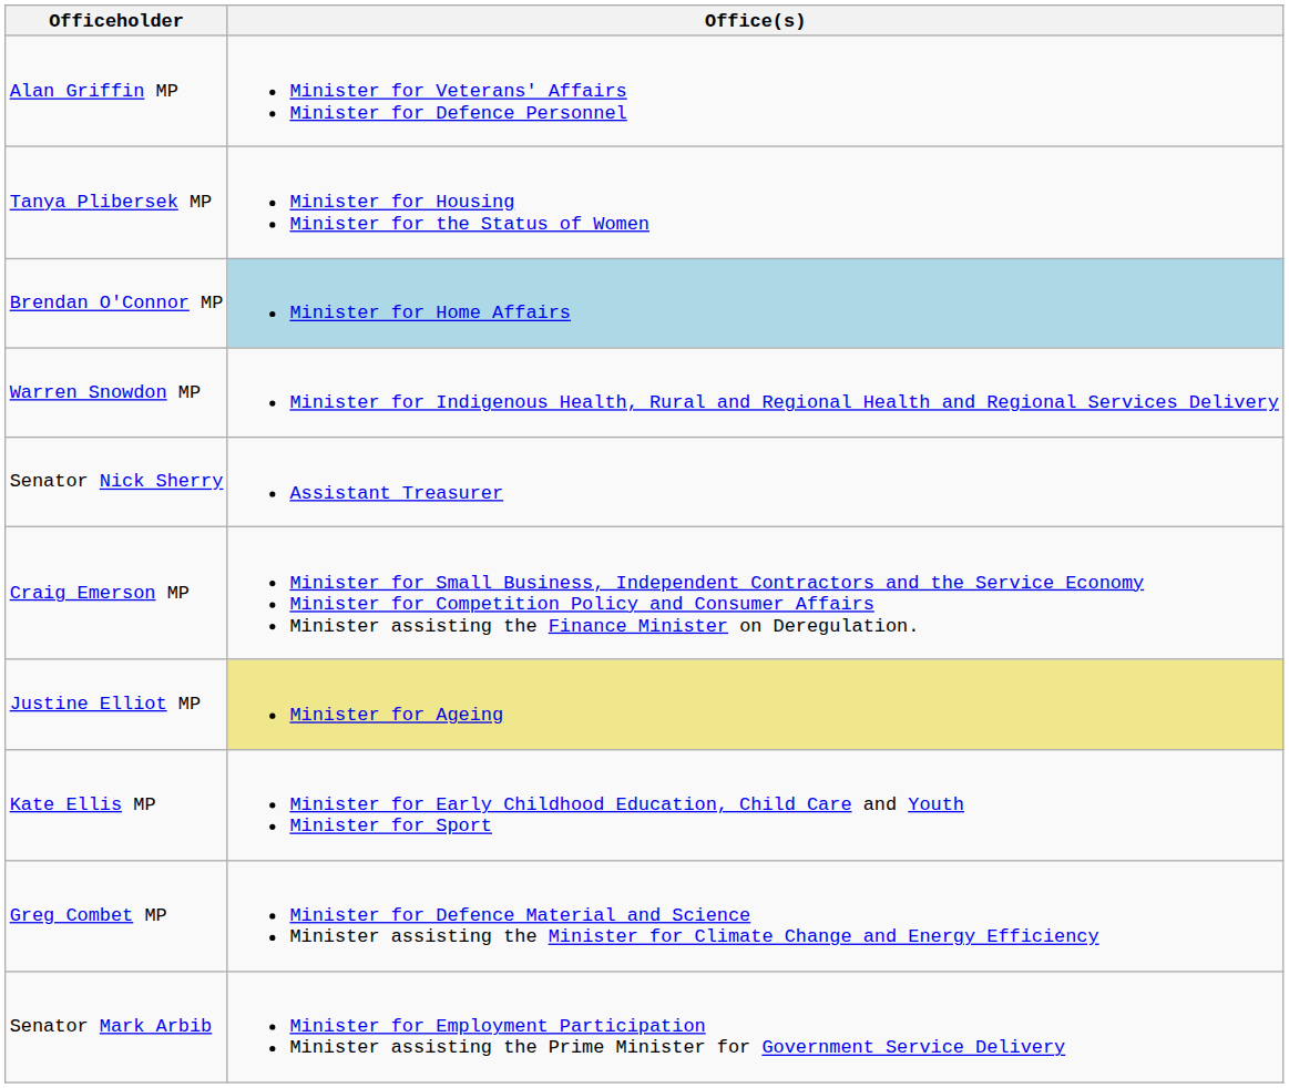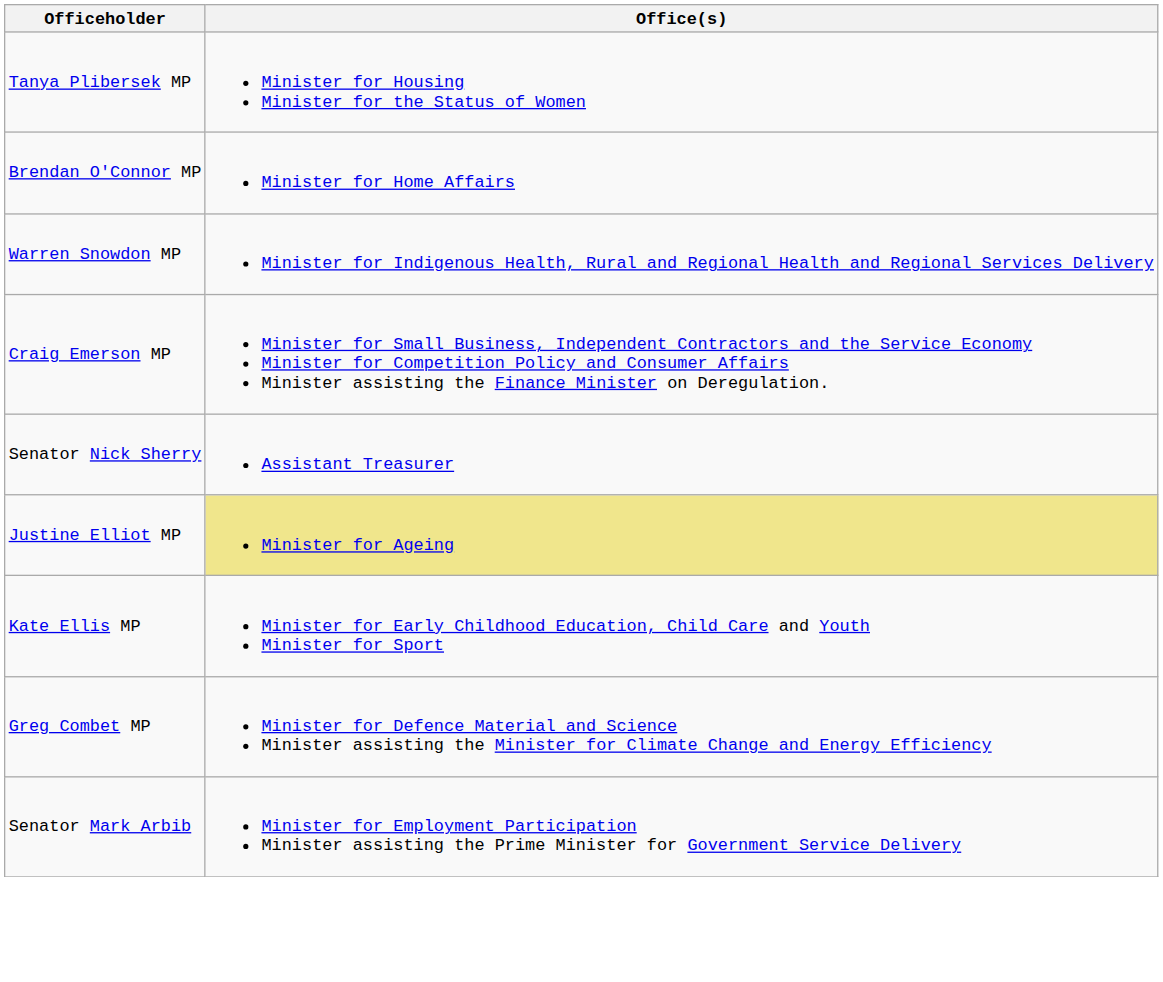- row: Alan Griffin MP | Minister for Veterans' Affairs Minister for Defence Personnel
Brendan O'Connor MP | Office(s): lightblue background -> no background
rows swapped: Craig Emerson MP <-> Senator Nick Sherry
